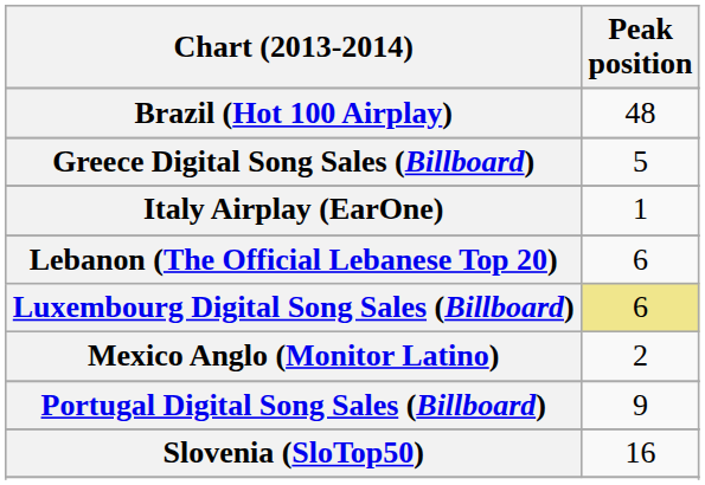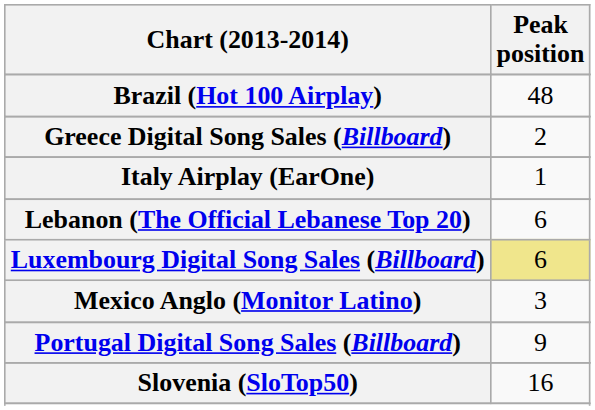Greece Digital Song Sales (Billboard) | Peak position: 5 -> 2
Mexico Anglo (Monitor Latino) | Peak position: 2 -> 3
